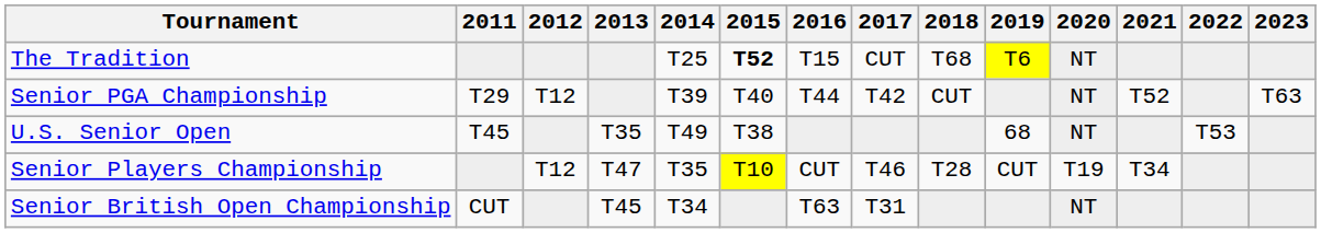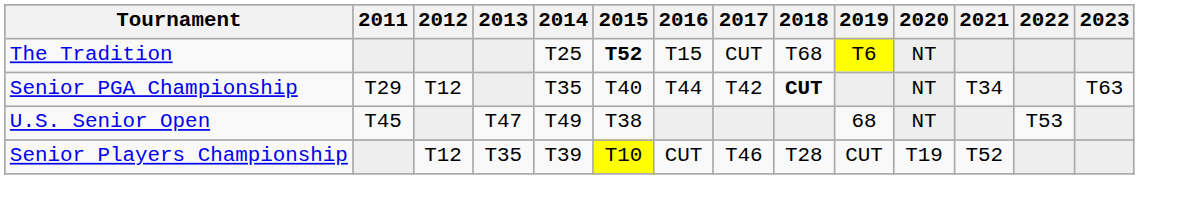Senior PGA Championship | 2014: T39 -> T35
Senior PGA Championship | 2018: normal -> bold
Senior PGA Championship | 2021: T52 -> T34
U.S. Senior Open | 2013: T35 -> T47
Senior Players Championship | 2013: T47 -> T35
Senior Players Championship | 2014: T35 -> T39
Senior Players Championship | 2021: T34 -> T52
- row: Senior British Open Championship | CUT | T45 | T34 | T63 | T31 | NT
